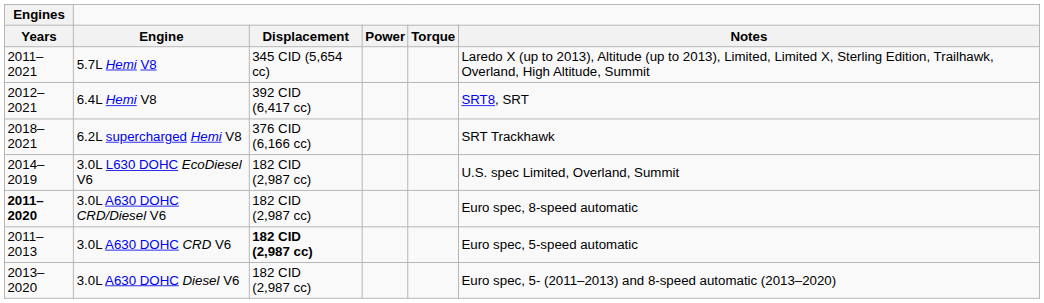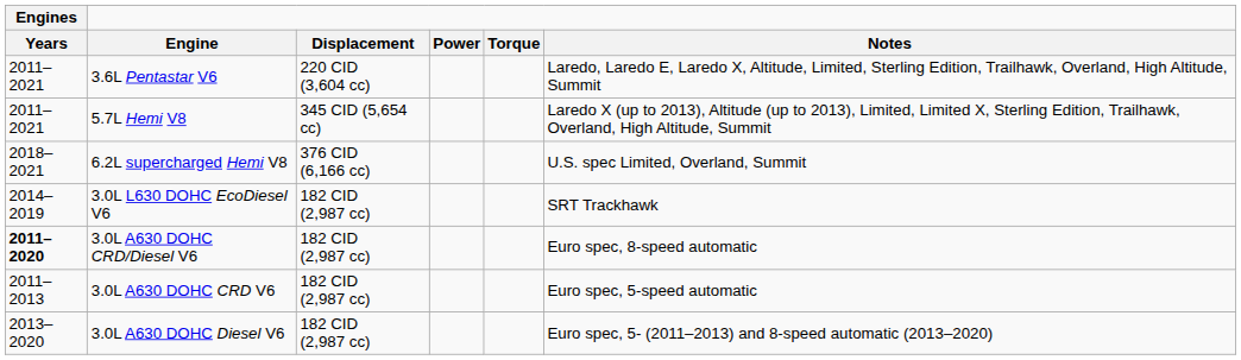+ row: 2011–2021 | 3.6L Pentastar V6 | 220 CID (3,604 cc) | Laredo, Laredo E, Laredo X, Altitude, Limited, Sterling Edition, Trailhawk, Overland, High Altitude, Summit
- row: 2012–2021 | 6.4L Hemi V8 | 392 CID (6,417 cc) | SRT8, SRT
6.2L supercharged Hemi V8 | Notes: SRT Trackhawk -> U.S. spec Limited, Overland, Summit
3.0L L630 DOHC EcoDiesel V6 | Notes: U.S. spec Limited, Overland, Summit -> SRT Trackhawk
3.0L A630 DOHC CRD V6 | Displacement: bold -> normal
